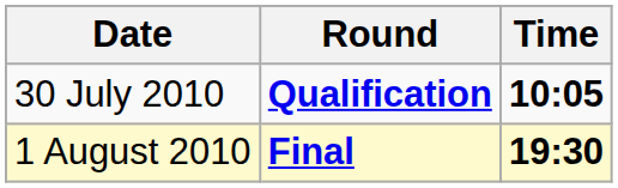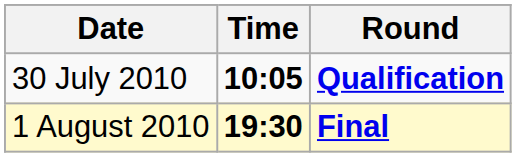columns swapped: Time <-> Round
